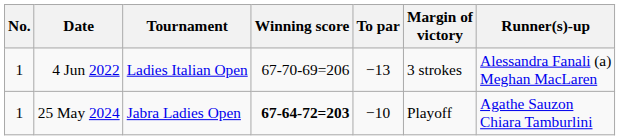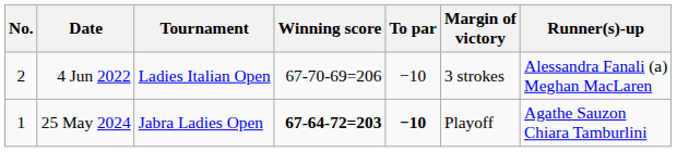4 Jun 2022 | No.: 1 -> 2
4 Jun 2022 | To par: −13 -> −10
25 May 2024 | To par: normal -> bold
